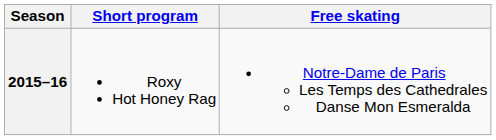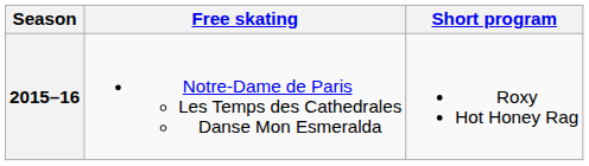columns swapped: Short program <-> Free skating
